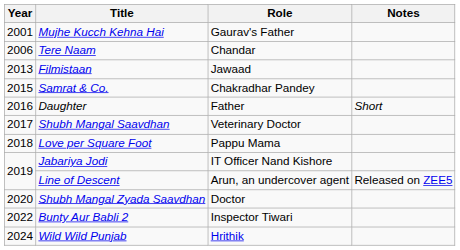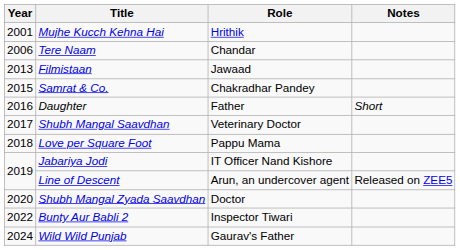Mujhe Kucch Kehna Hai | Role: Gaurav's Father -> Hrithik
Wild Wild Punjab | Role: Hrithik -> Gaurav's Father
